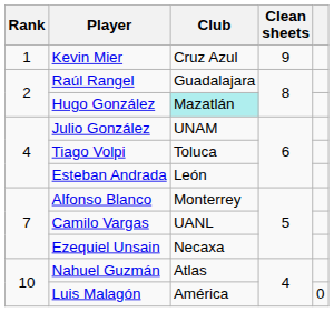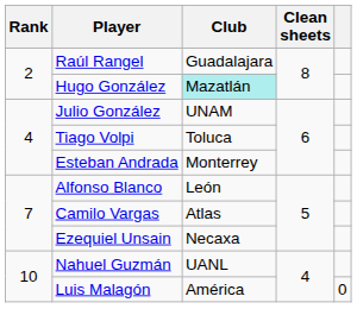- row: 1 | Kevin Mier | Cruz Azul | 9
Esteban Andrada | Club: León -> Monterrey
Alfonso Blanco | Club: Monterrey -> León
Camilo Vargas | Club: UANL -> Atlas
Nahuel Guzmán | Club: Atlas -> UANL
